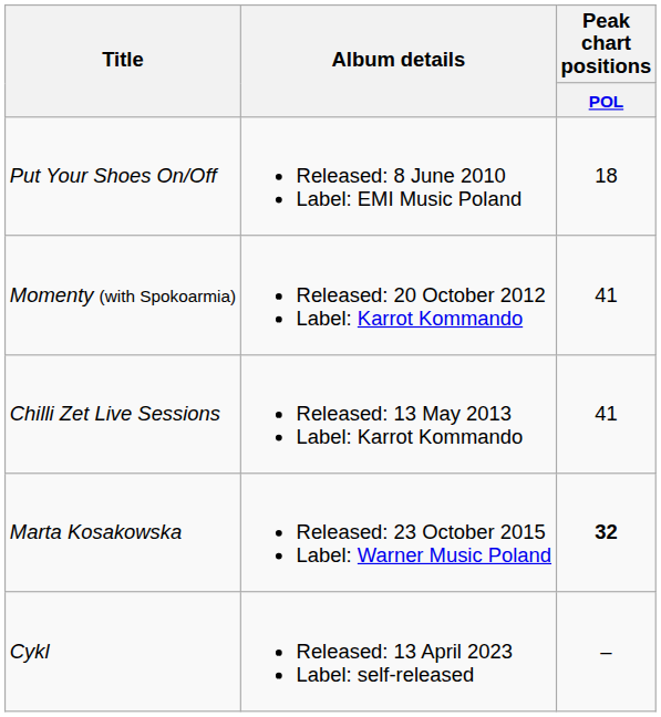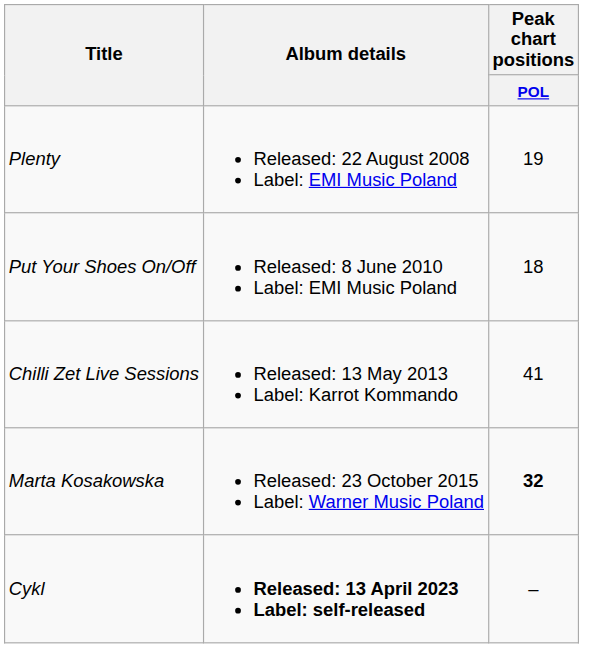+ row: Plenty | Released: 22 August 2008 Label: EMI Music Poland | 19
- row: Momenty (with Spokoarmia) | Released: 20 October 2012 Label: Karrot Kommando | 41
Cykl | Album details: normal -> bold
